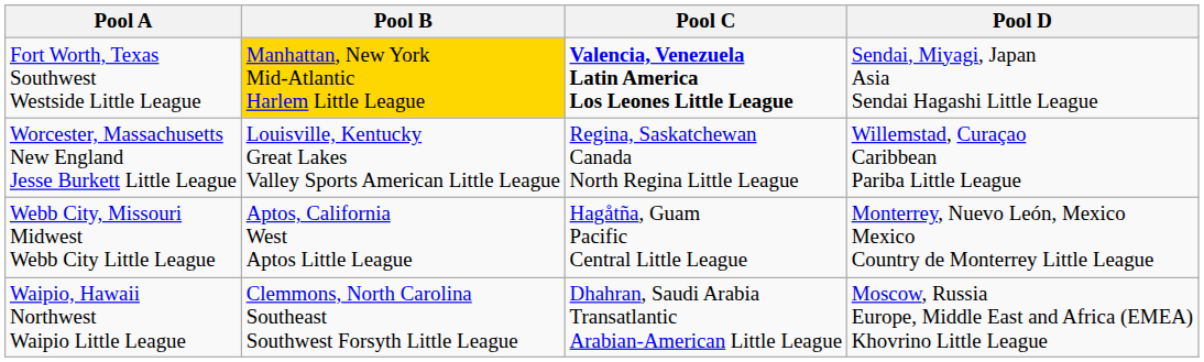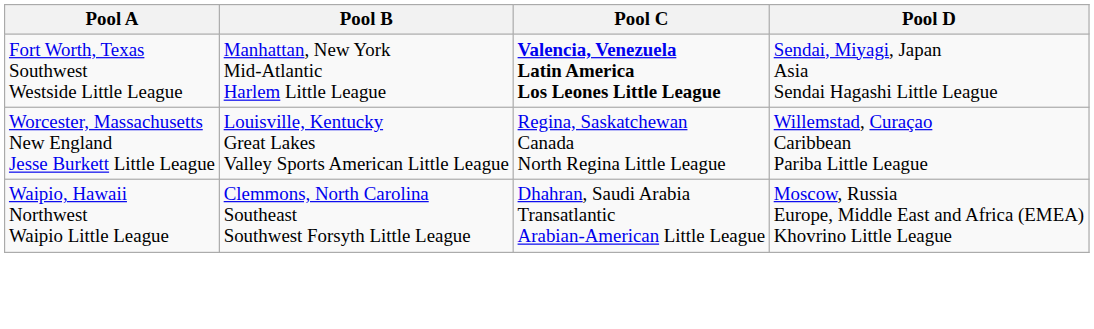Fort Worth, Texas Southwest Westside Little League | Pool B: gold background -> no background
- row: Webb City, Missouri Midwest Webb City Little League | Aptos, California West Aptos Little League | Hagåtña, Guam Pacific Central Little League | Monterrey, Nuevo León, Mexico Mexico Country de Monterrey Little League
